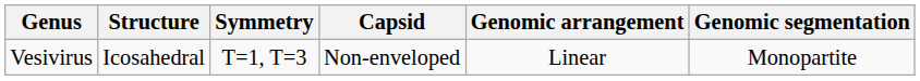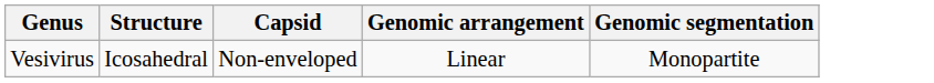- column: Symmetry | T=1, T=3
